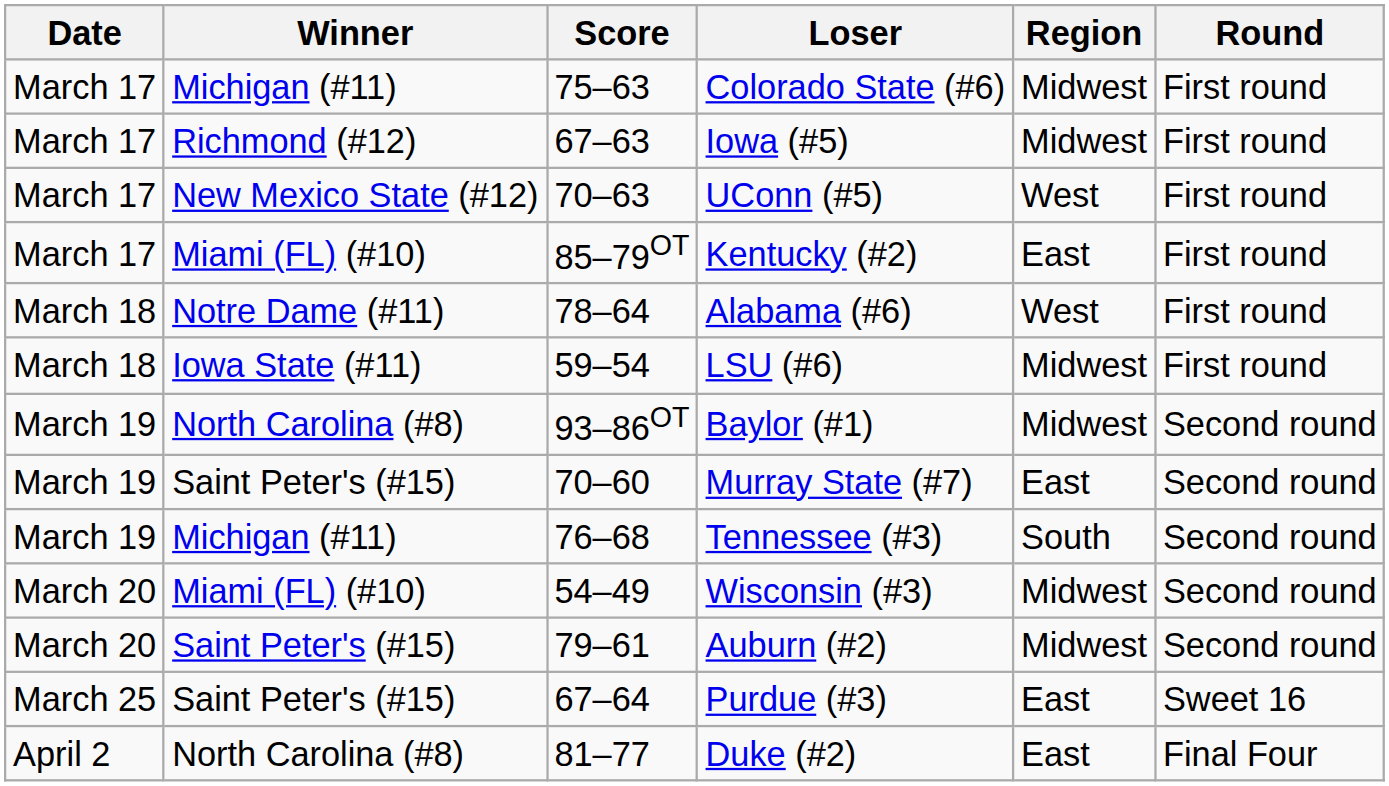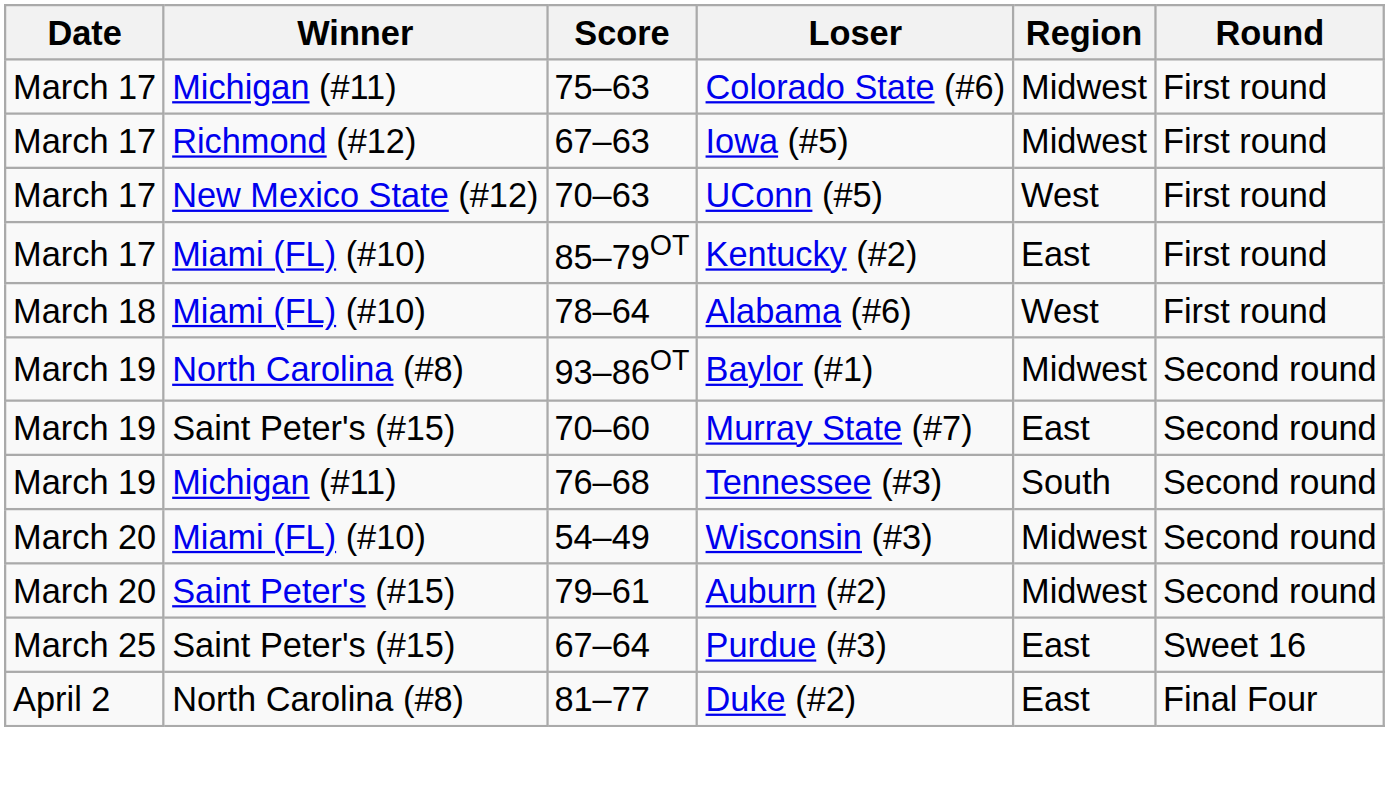Alabama (#6) | Winner: Notre Dame (#11) -> Miami (FL) (#10)
- row: March 18 | Iowa State (#11) | 59–54 | LSU (#6) | Midwest | First round
